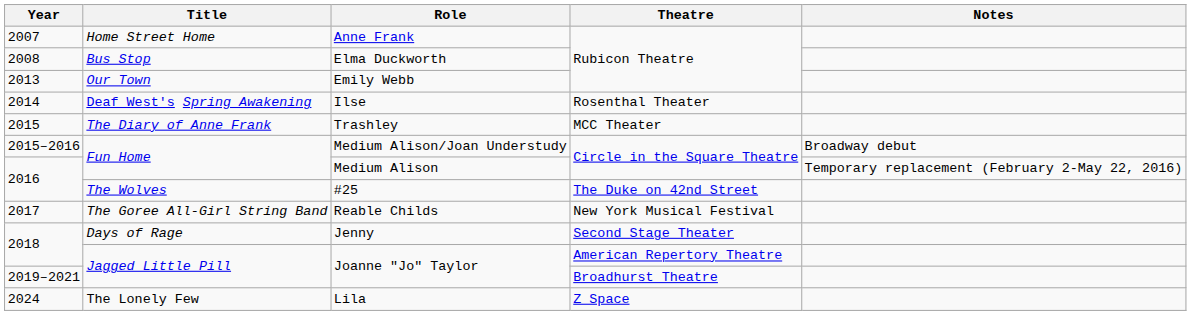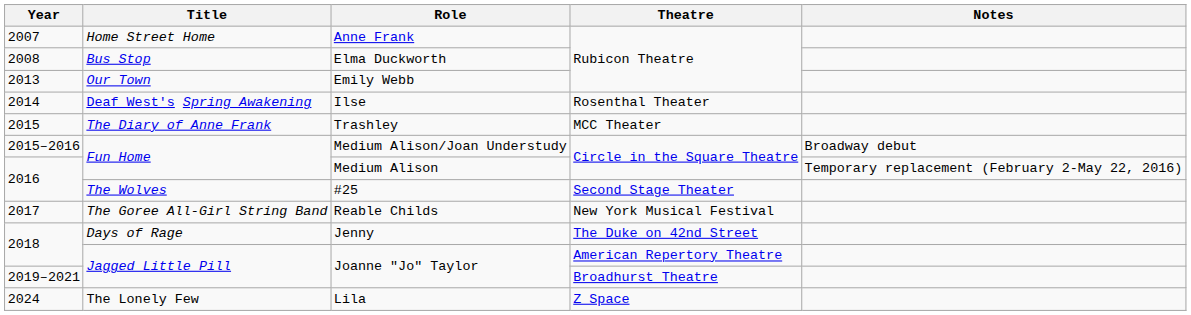#25 | Theatre: The Duke on 42nd Street -> Second Stage Theater
Jenny | Theatre: Second Stage Theater -> The Duke on 42nd Street
